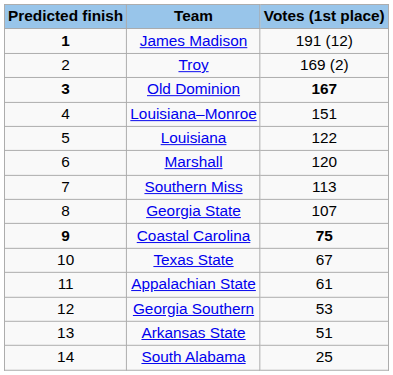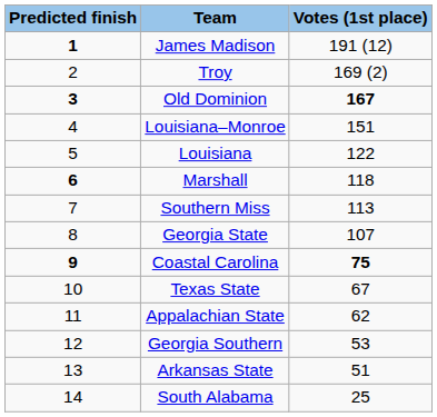Marshall | Predicted finish: normal -> bold
Marshall | Votes (1st place): 120 -> 118
Appalachian State | Votes (1st place): 61 -> 62
